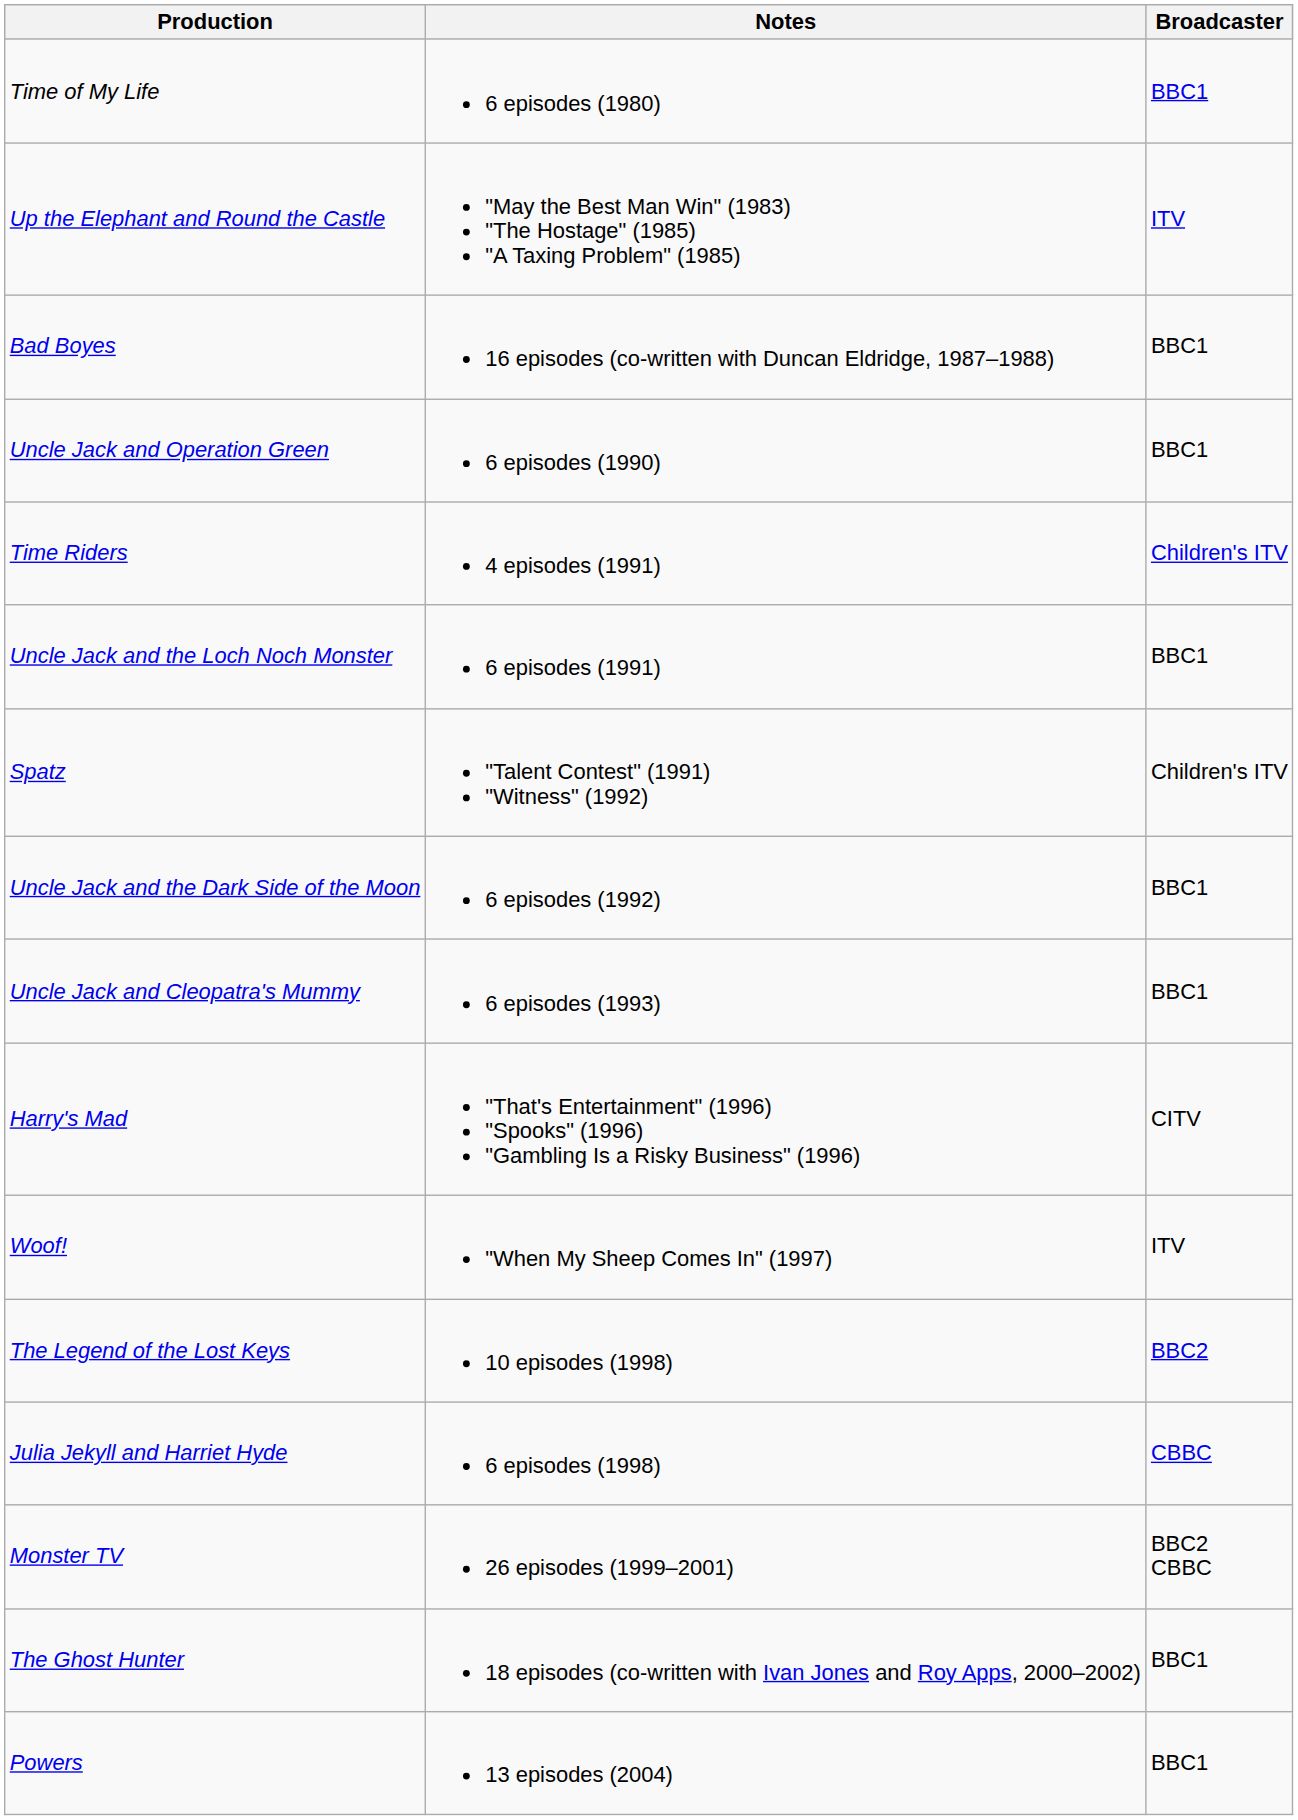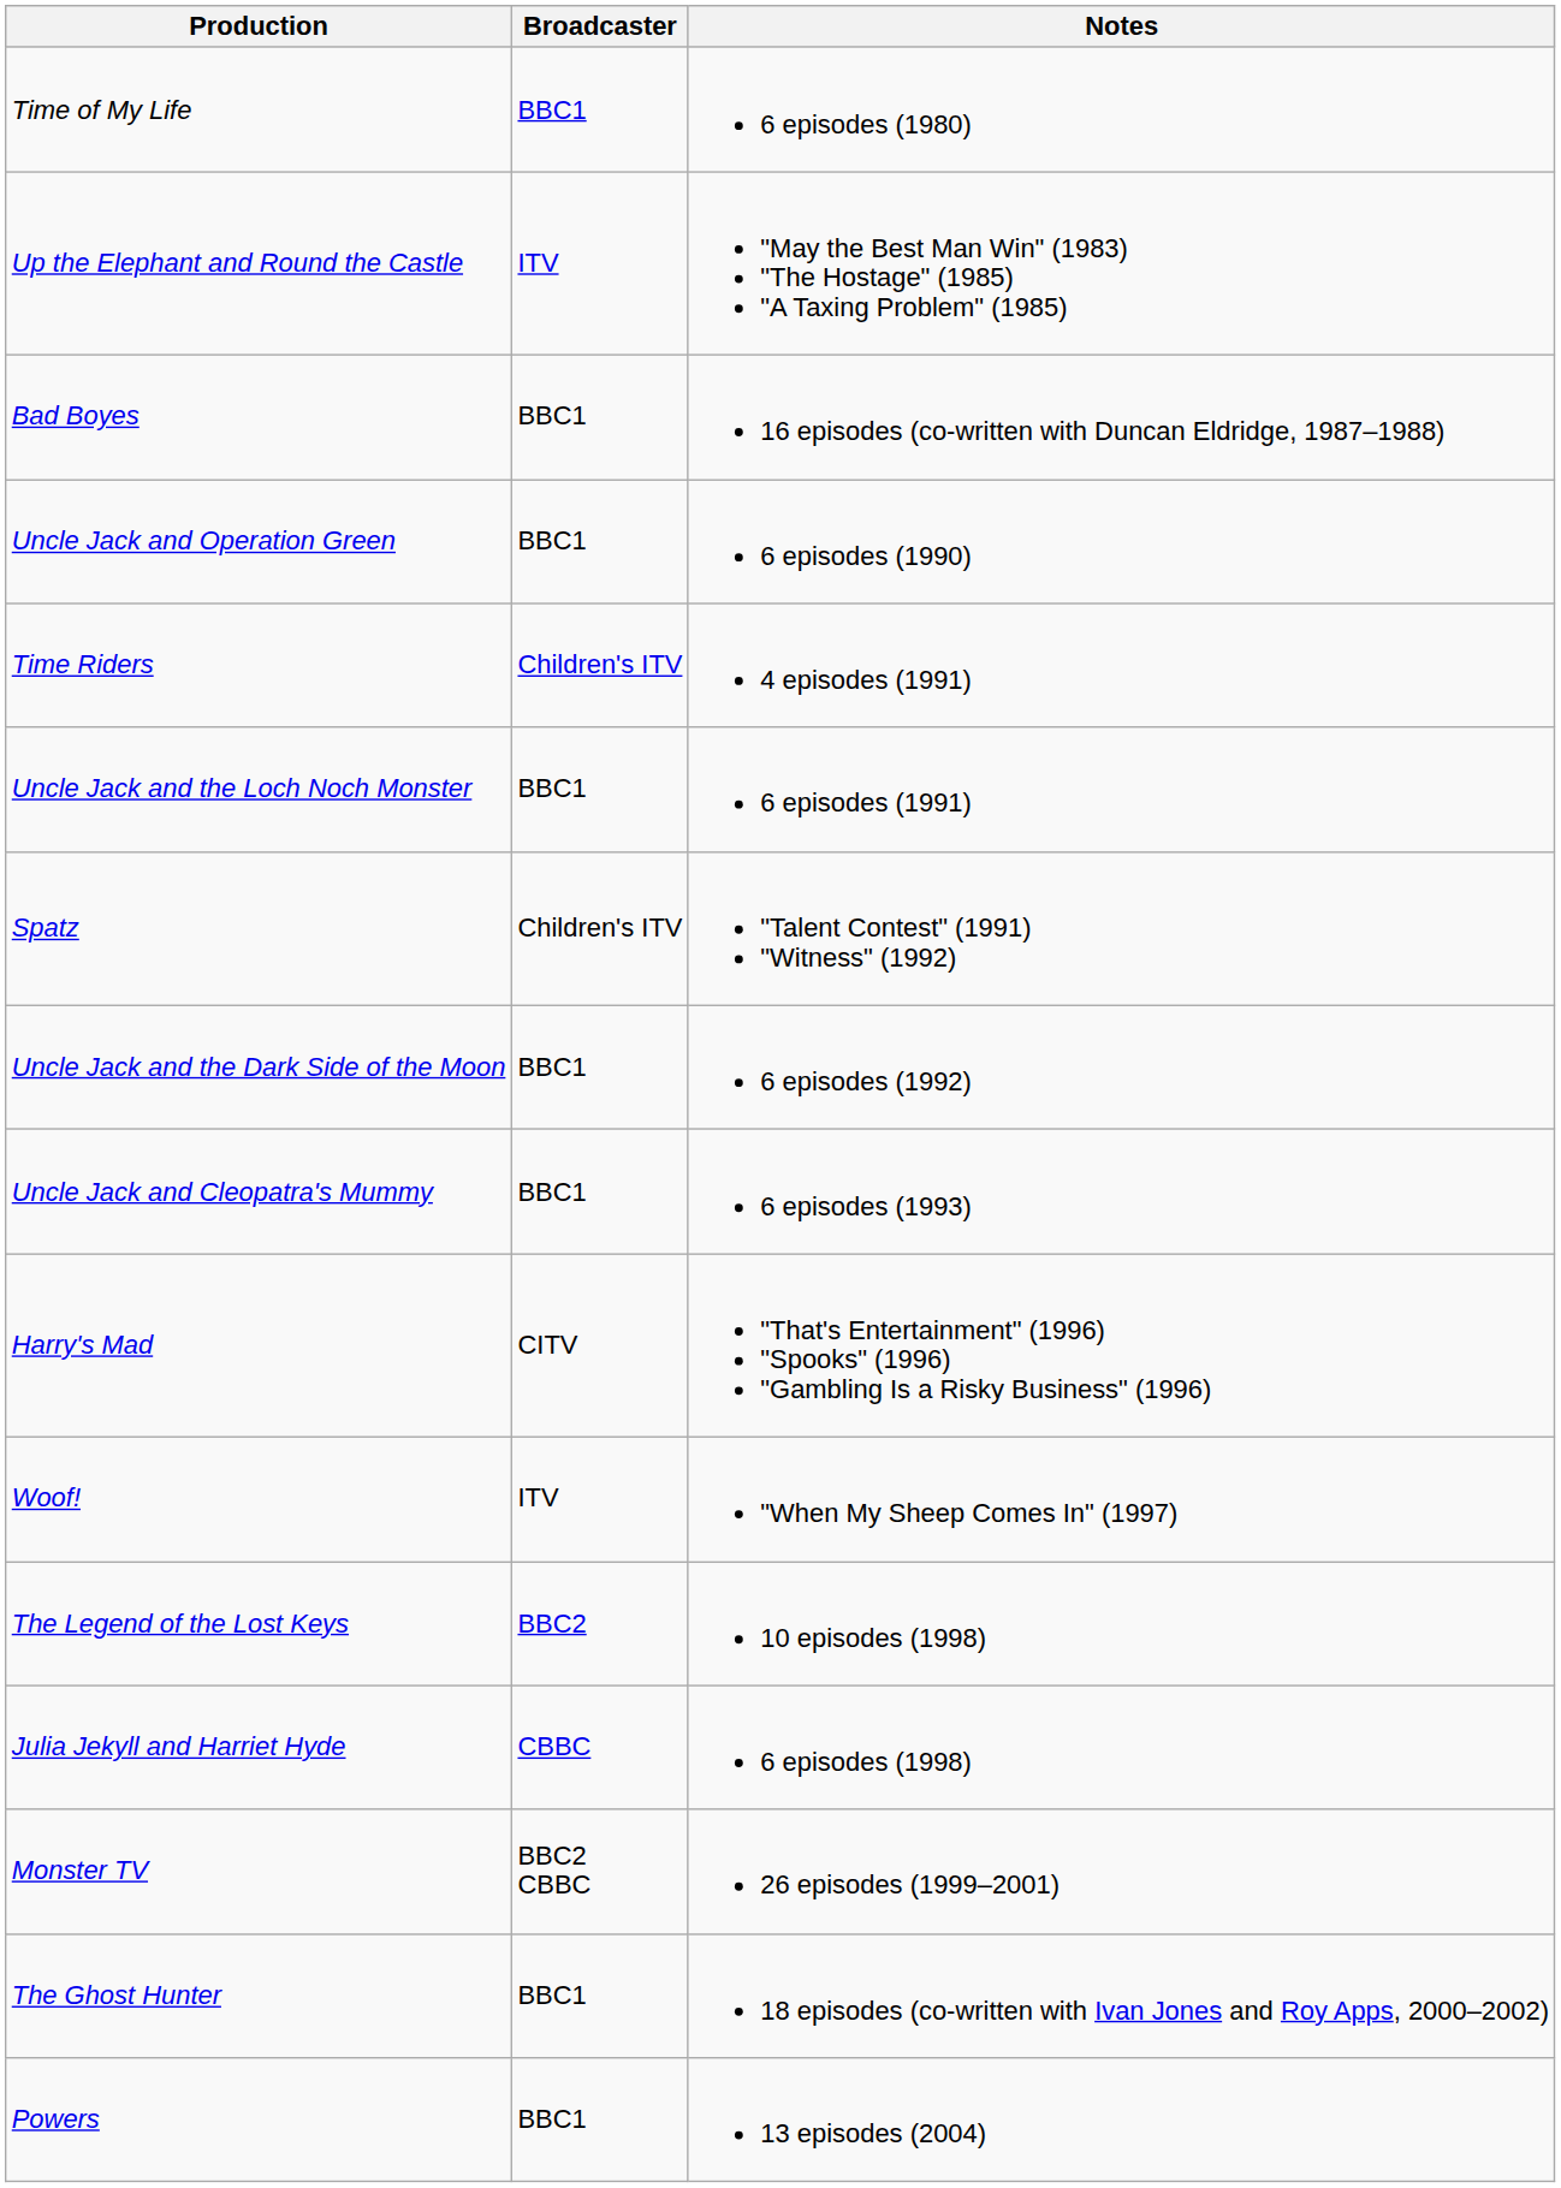columns swapped: Notes <-> Broadcaster
